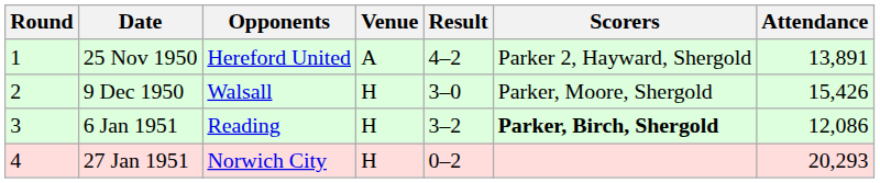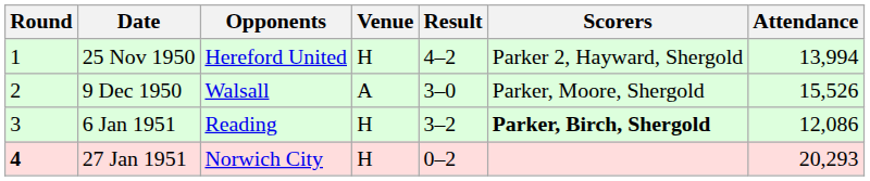25 Nov 1950 | Venue: A -> H
25 Nov 1950 | Attendance: 13,891 -> 13,994
9 Dec 1950 | Venue: H -> A
9 Dec 1950 | Attendance: 15,426 -> 15,526
27 Jan 1951 | Round: normal -> bold
